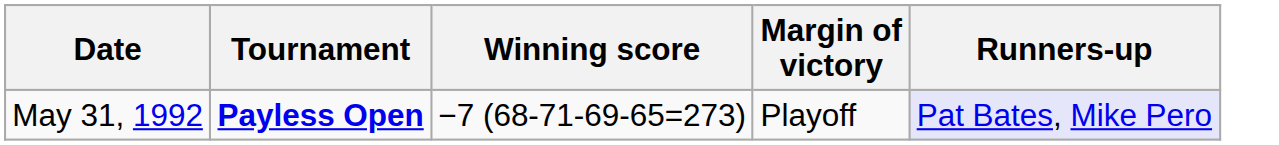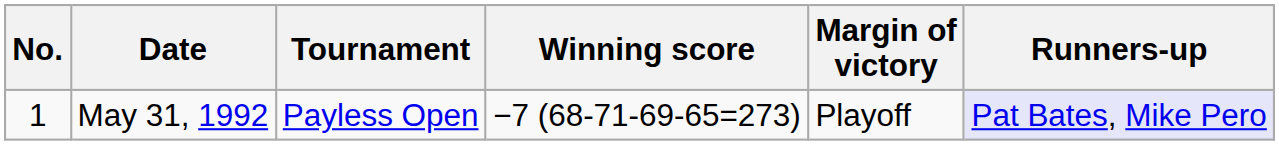+ column: No. | 1
May 31, 1992 | Tournament: bold -> normal
